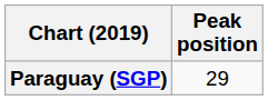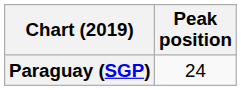Paraguay (SGP) | Peak position: 29 -> 24
